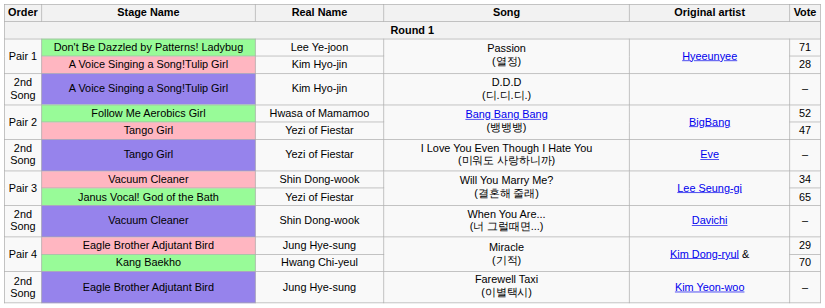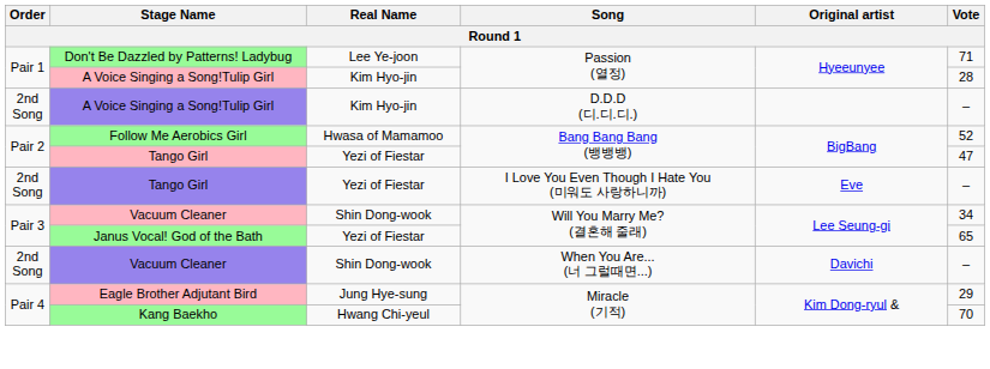- row: 2nd Song | Eagle Brother Adjutant Bird | Jung Hye-sung | Farewell Taxi (이별택시) | Kim Yeon-woo | –
